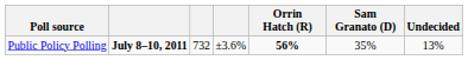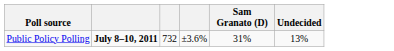- column: Orrin Hatch (R) | 56%
Public Policy Polling | Sam Granato (D): 35% -> 31%
